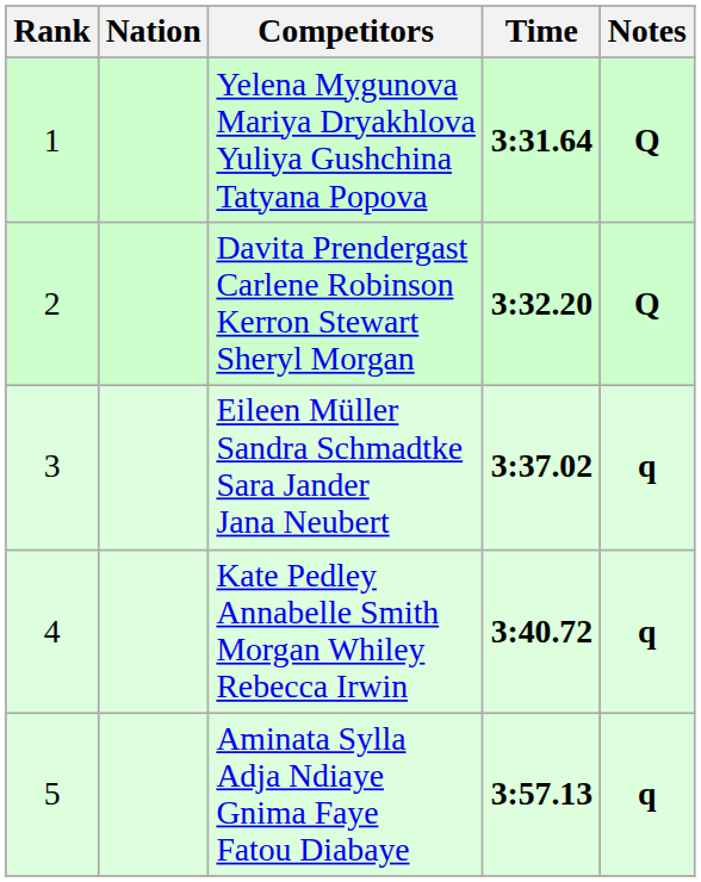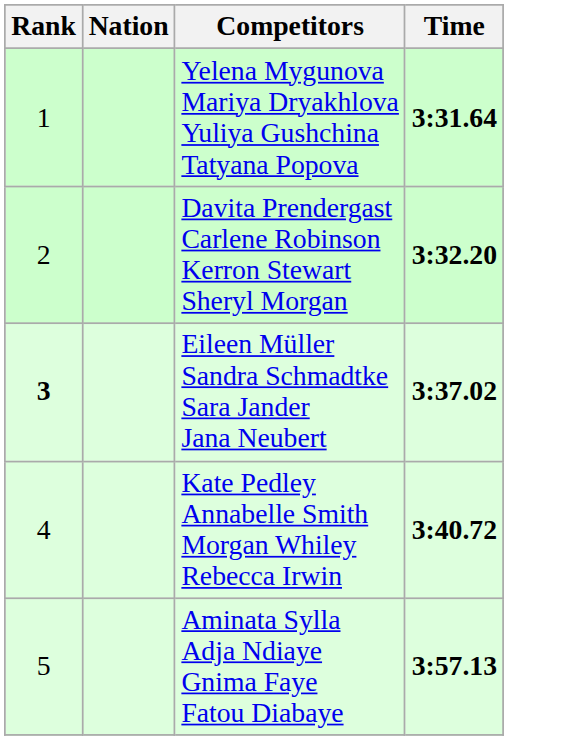- column: Notes | Q | Q | q | q | q
Eileen Müller Sandra Schmadtke Sara Jander Jana Neubert | Rank: normal -> bold
